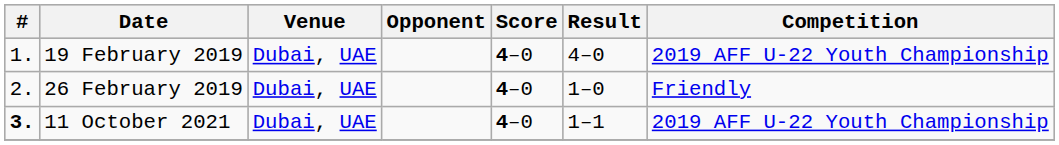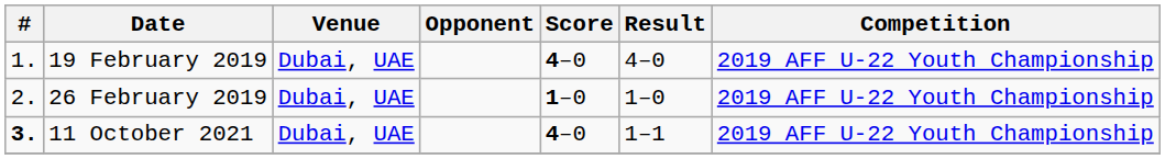26 February 2019 | Score: 4–0 -> 1–0
26 February 2019 | Competition: Friendly -> 2019 AFF U-22 Youth Championship
